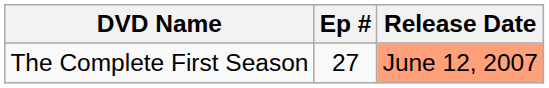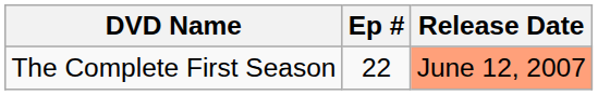The Complete First Season | Ep #: 27 -> 22
